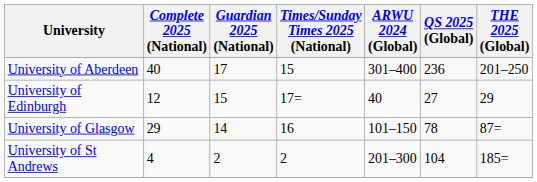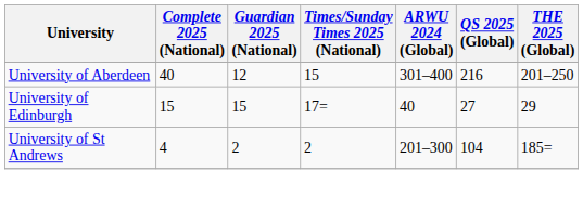University of Aberdeen | Guardian 2025 (National): 17 -> 12
University of Aberdeen | QS 2025 (Global): 236 -> 216
University of Edinburgh | Complete 2025 (National): 12 -> 15
- row: University of Glasgow | 29 | 14 | 16 | 101–150 | 78 | 87=
